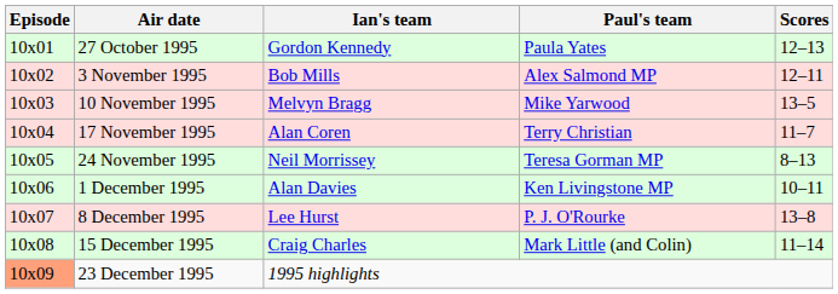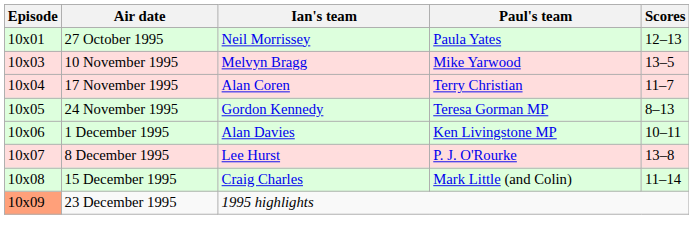27 October 1995 | Ian's team: Gordon Kennedy -> Neil Morrissey
- row: 10x02 | 3 November 1995 | Bob Mills | Alex Salmond MP | 12–11
24 November 1995 | Ian's team: Neil Morrissey -> Gordon Kennedy
